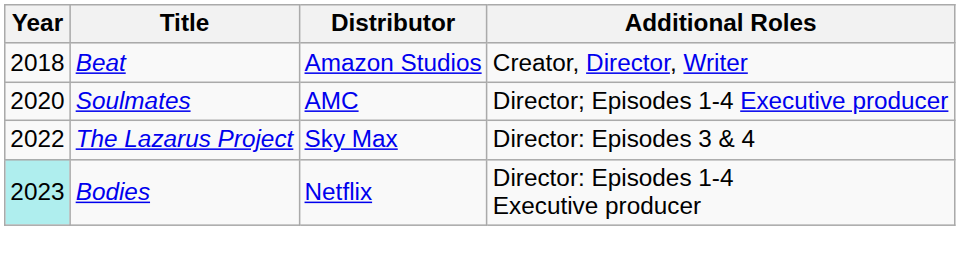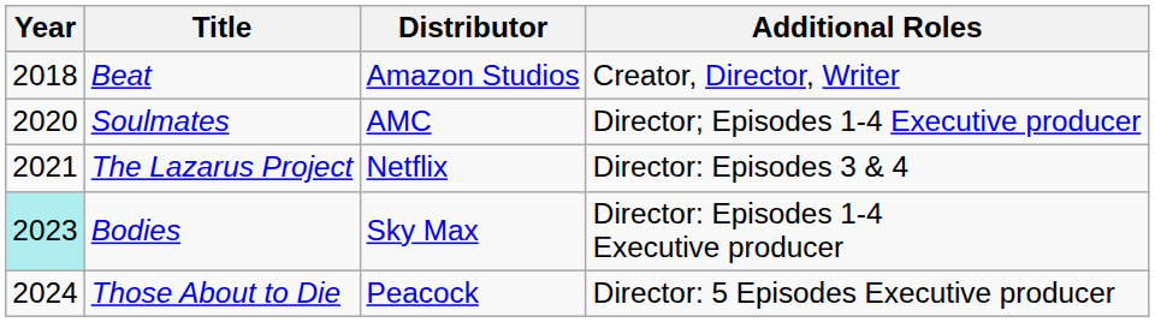The Lazarus Project | Year: 2022 -> 2021
The Lazarus Project | Distributor: Sky Max -> Netflix
Bodies | Distributor: Netflix -> Sky Max
+ row: 2024 | Those About to Die | Peacock | Director: 5 Episodes Executive producer
